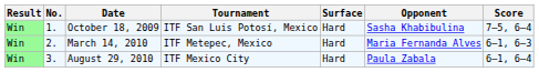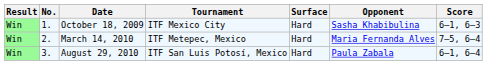October 18, 2009 | Tournament: ITF San Luis Potosí, Mexico -> ITF Mexico City
October 18, 2009 | Score: 7–5, 6–4 -> 6–1, 6–3
March 14, 2010 | Score: 6–1, 6–3 -> 7–5, 6–4
August 29, 2010 | Tournament: ITF Mexico City -> ITF San Luis Potosí, Mexico
